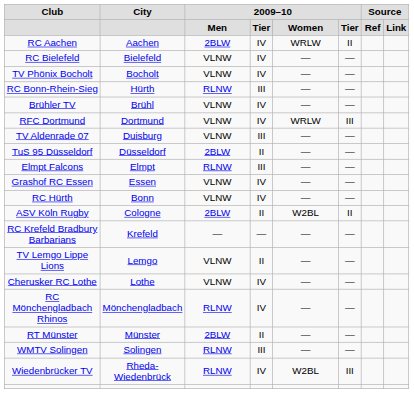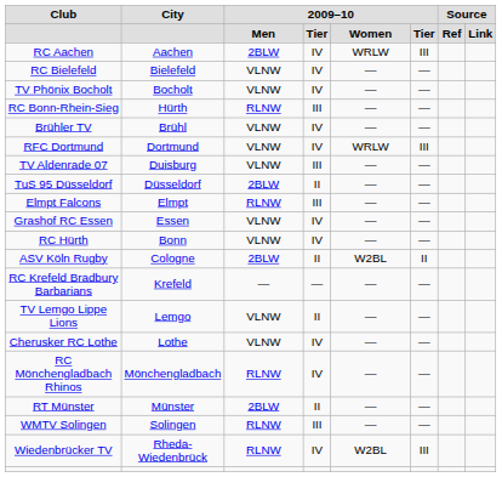RC Aachen | column 6: II -> III
